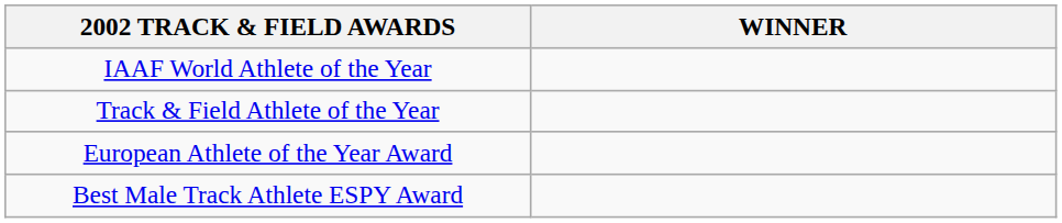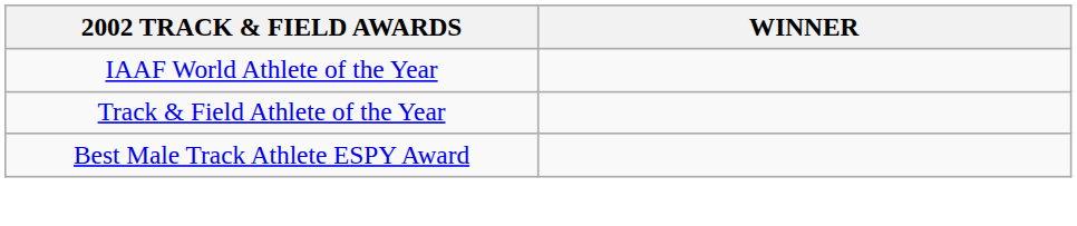- row: European Athlete of the Year Award
